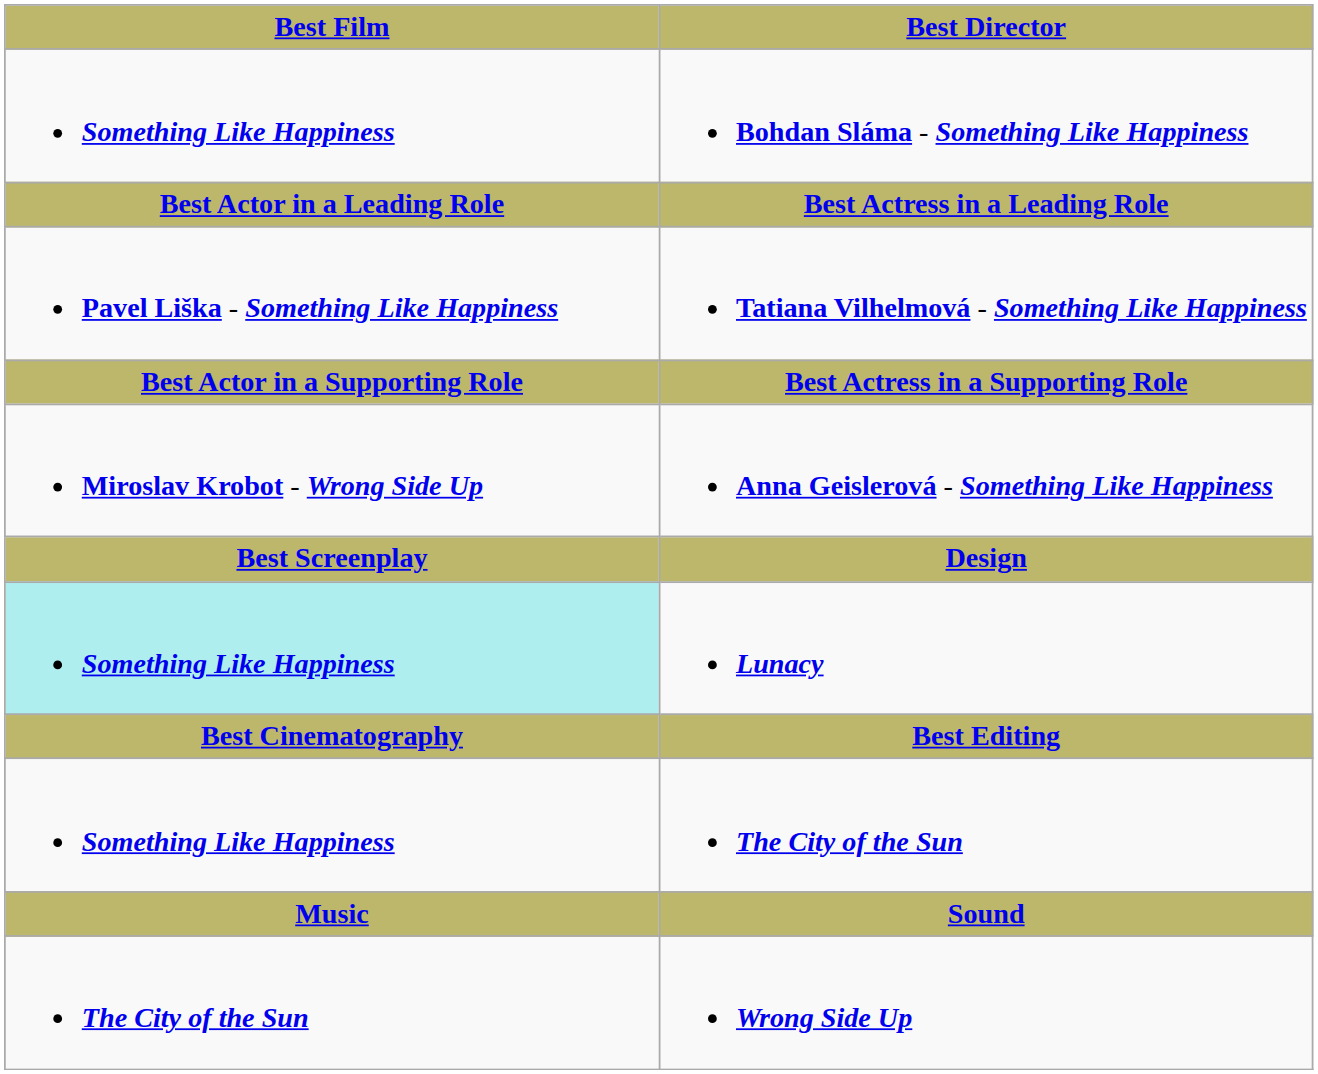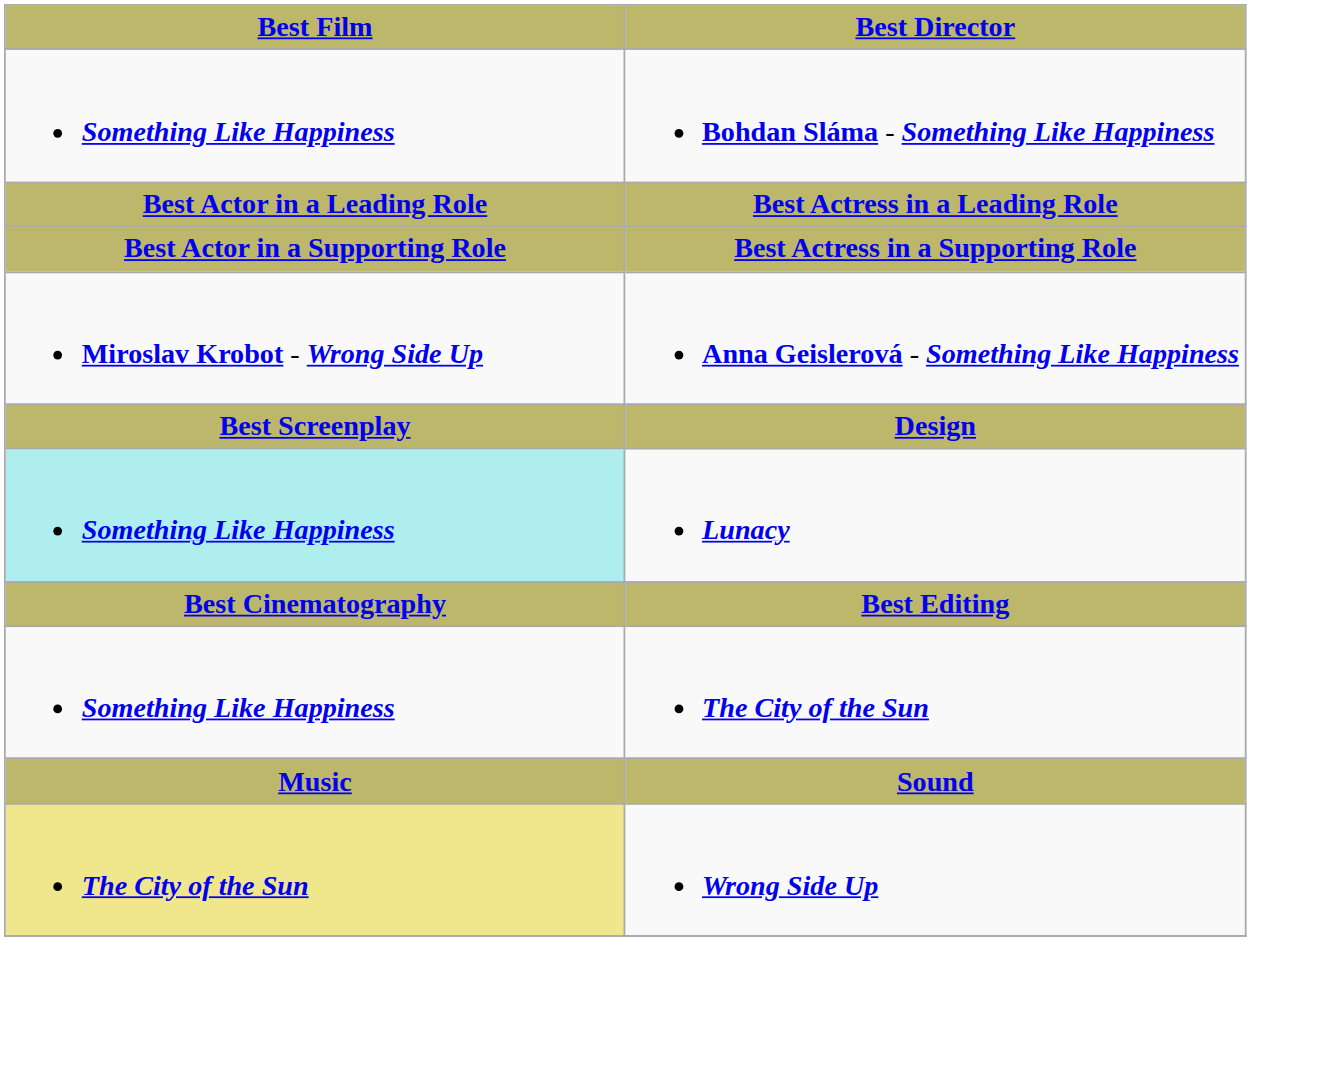- row: Pavel Liška - Something Like Happiness | Tatiana Vilhelmová - Something Like Happiness
Wrong Side Up | Best Film: no background -> khaki background
